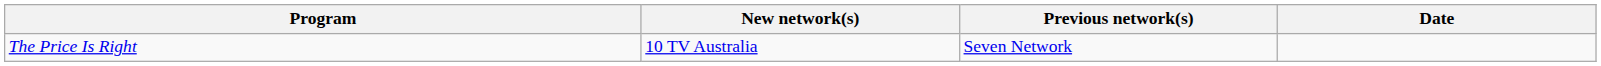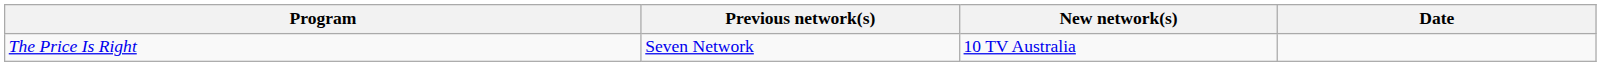columns swapped: New network(s) <-> Previous network(s)
